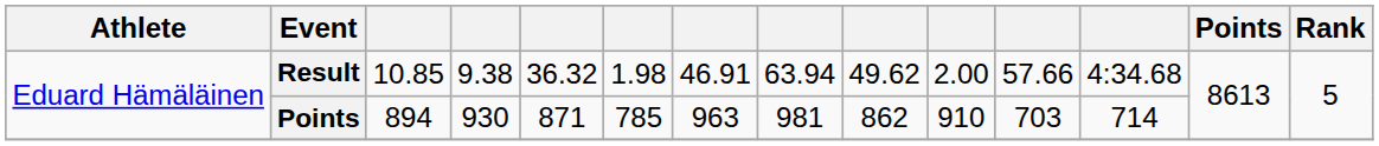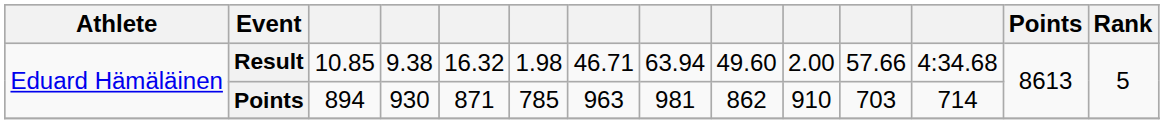Result | column 5: 36.32 -> 16.32
Result | column 7: 46.91 -> 46.71
Result | column 9: 49.62 -> 49.60
